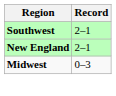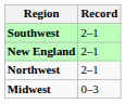+ row: Northwest | 2–1
